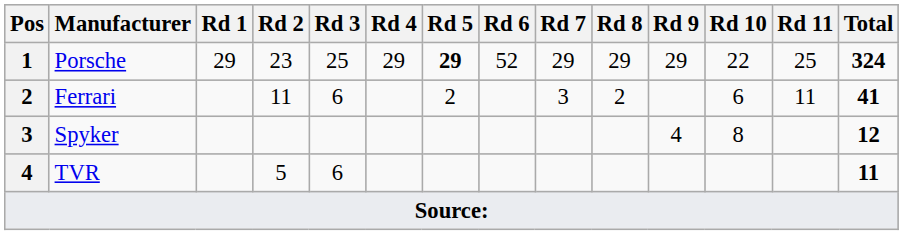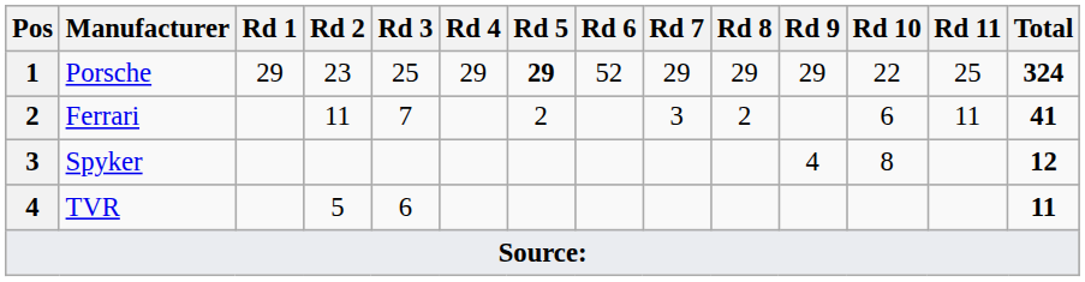Ferrari | Rd 3: 6 -> 7
